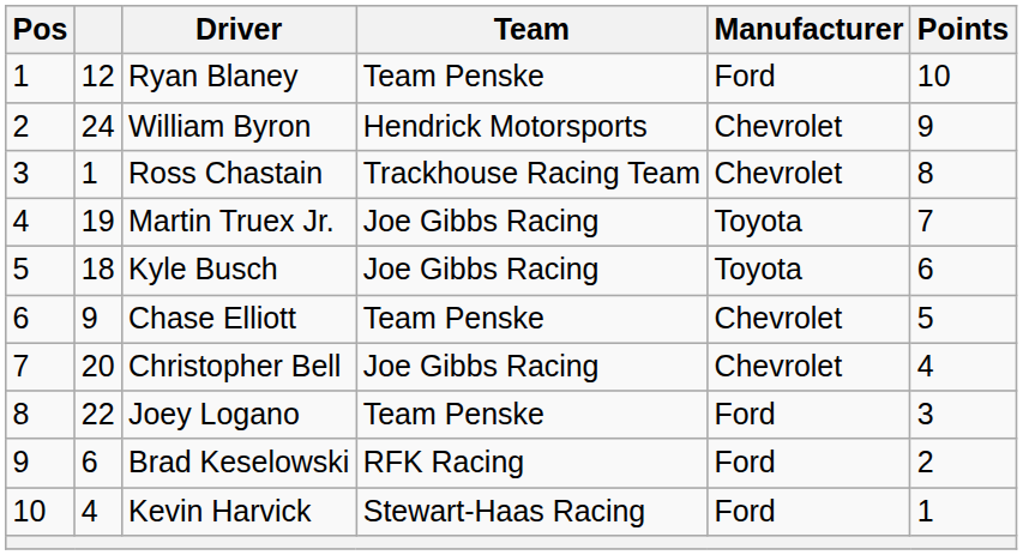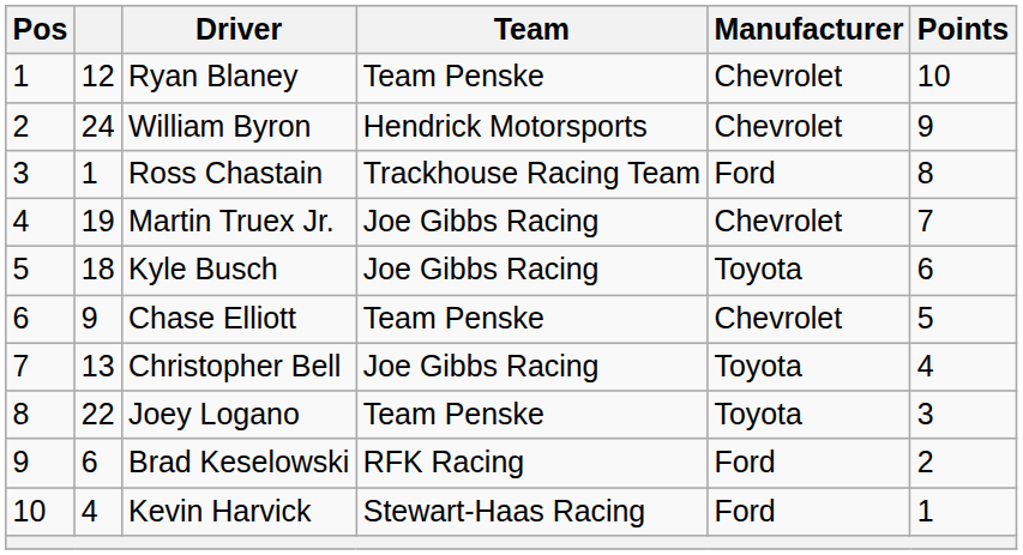Ryan Blaney | Manufacturer: Ford -> Chevrolet
Ross Chastain | Manufacturer: Chevrolet -> Ford
Martin Truex Jr. | Manufacturer: Toyota -> Chevrolet
Christopher Bell | column 2: 20 -> 13
Christopher Bell | Manufacturer: Chevrolet -> Toyota
Joey Logano | Manufacturer: Ford -> Toyota
